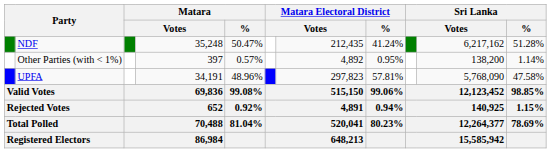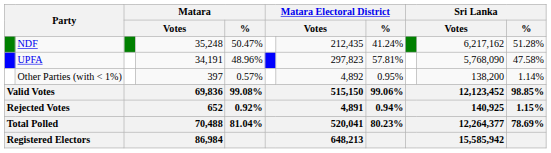rows swapped: UPFA <-> Other Parties (with < 1%)
